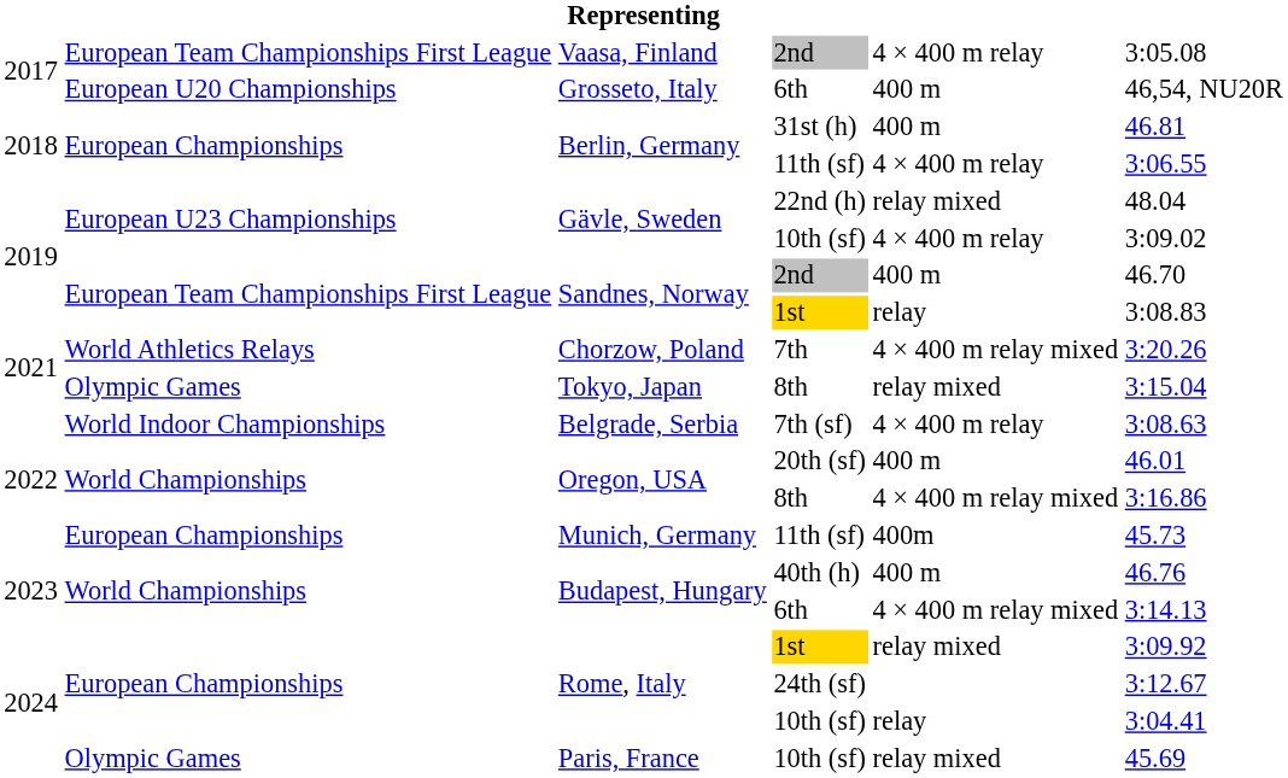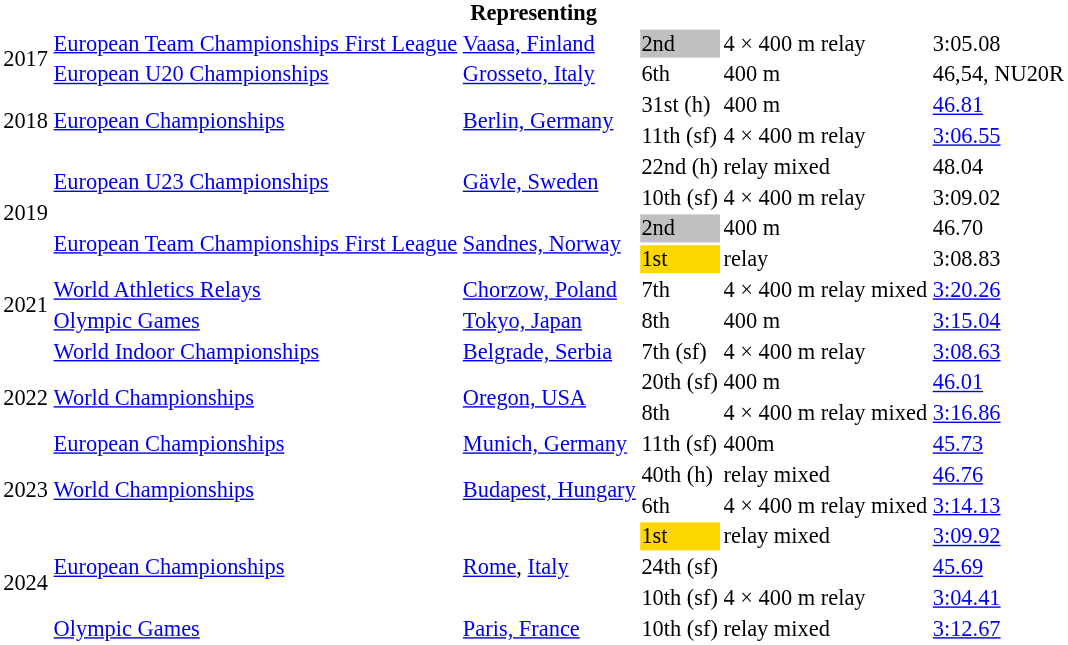Tokyo, Japan | column 5: relay mixed -> 400 m
Budapest, Hungary / 40th (h) | column 5: 400 m -> relay mixed
Rome, Italy / 24th (sf) | column 6: 3:12.67 -> 45.69
Rome, Italy / 10th (sf) | column 5: relay -> 4 × 400 m relay
Paris, France | column 6: 45.69 -> 3:12.67
